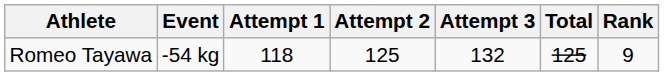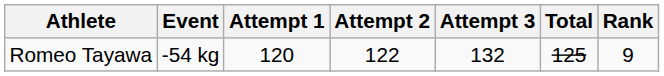Romeo Tayawa | Attempt 1: 118 -> 120
Romeo Tayawa | Attempt 2: 125 -> 122
